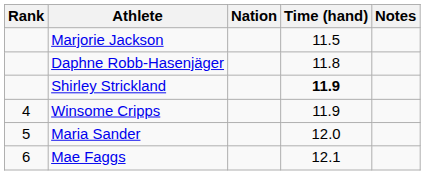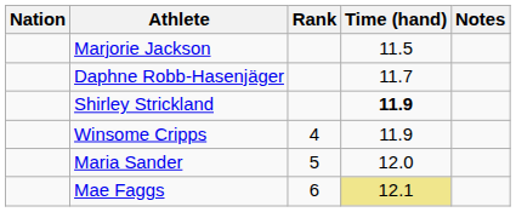columns swapped: Rank <-> Nation
Daphne Robb-Hasenjäger | Time (hand): 11.8 -> 11.7
Mae Faggs | Time (hand): no background -> khaki background
